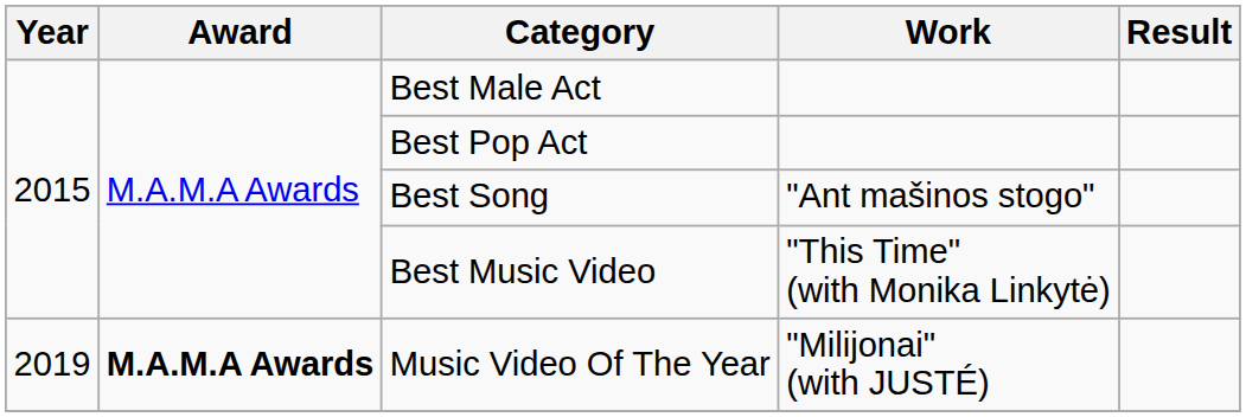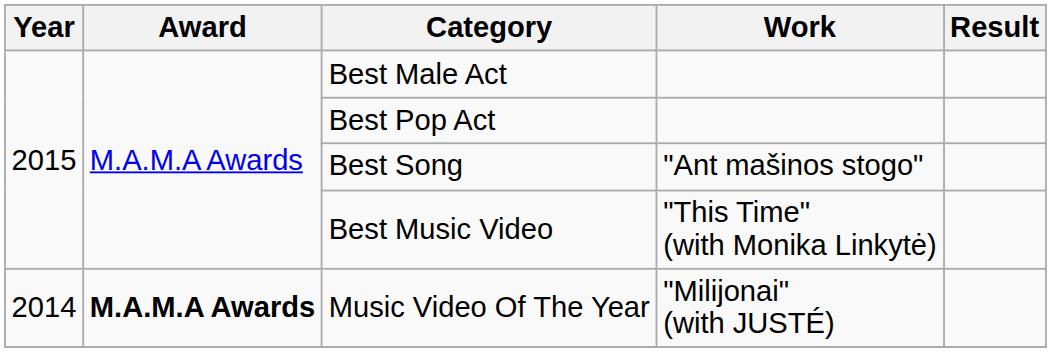Music Video Of The Year | Year: 2019 -> 2014
